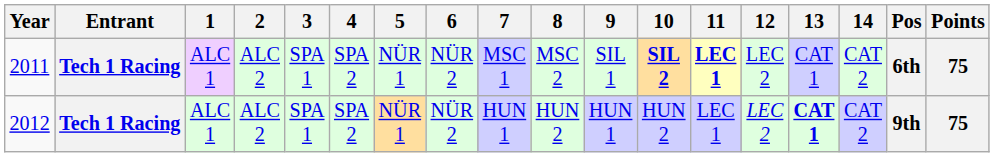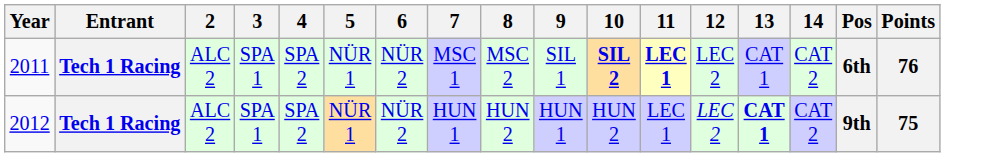- column: 1 | ALC 1 | ALC 1
2011 | Points: 75 -> 76
